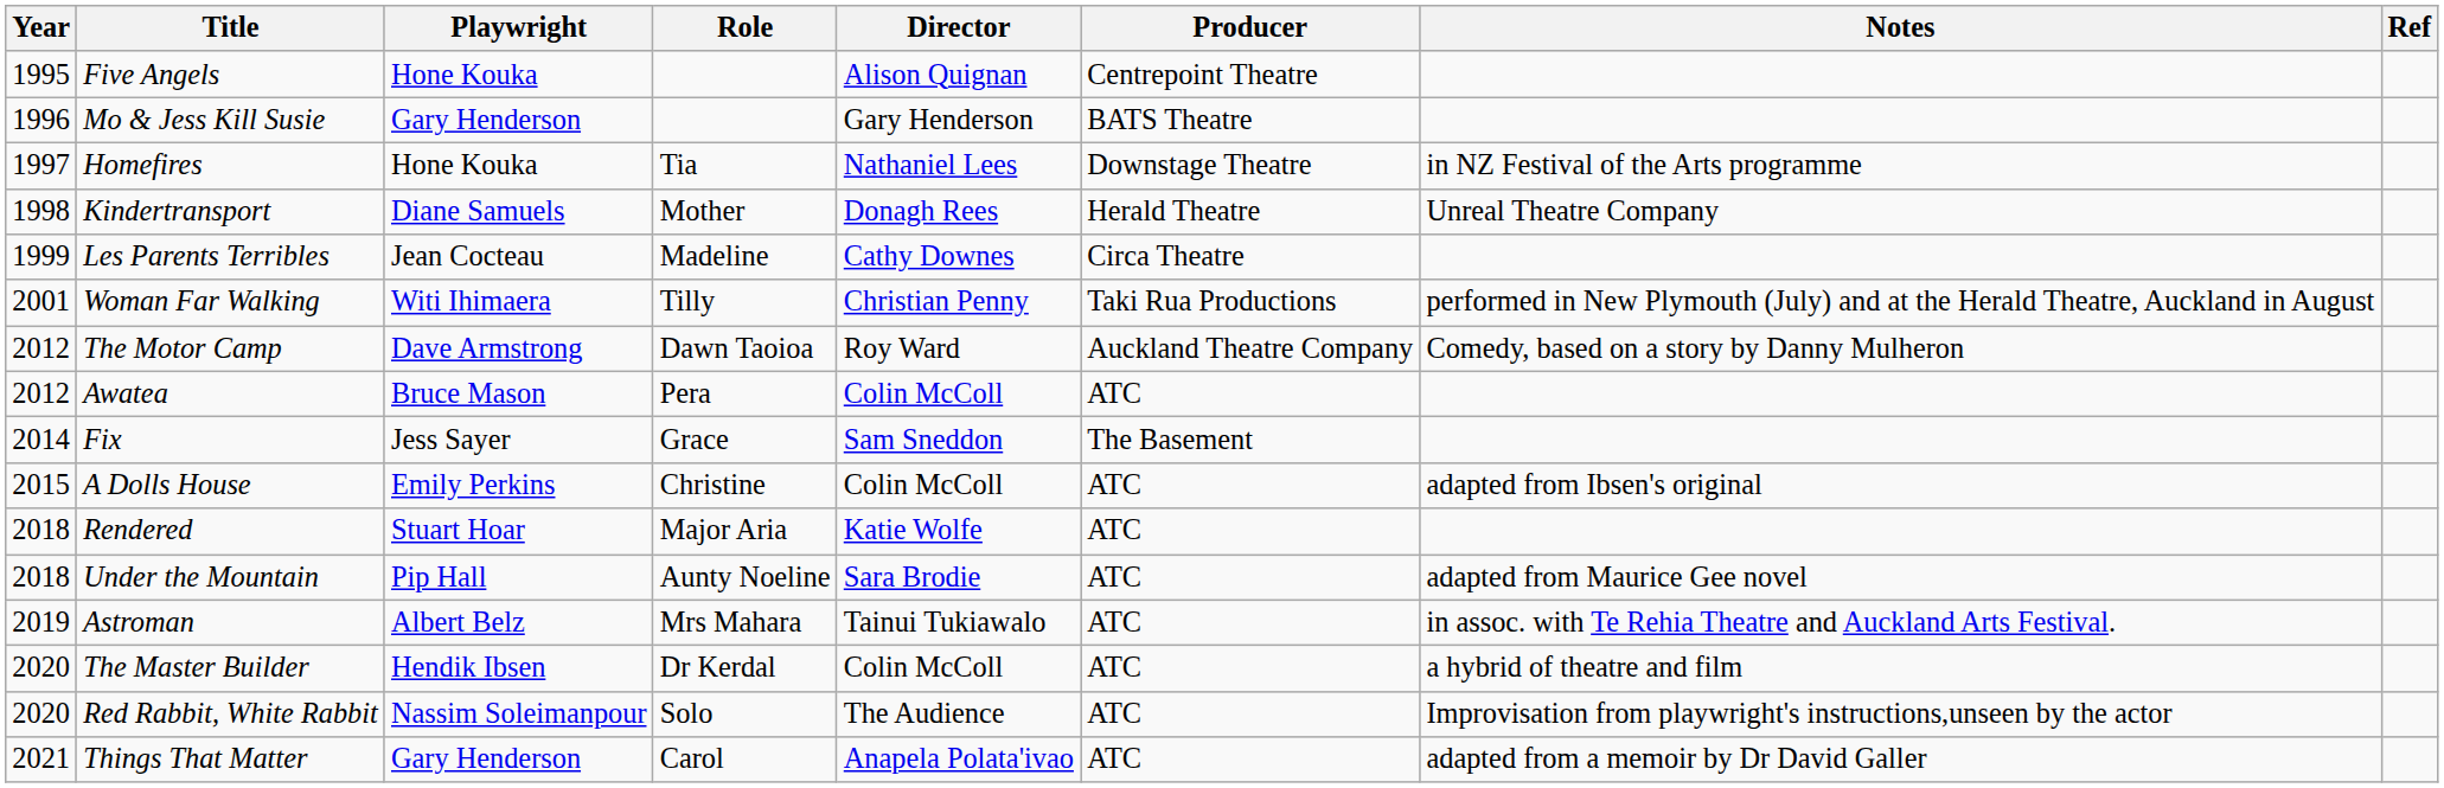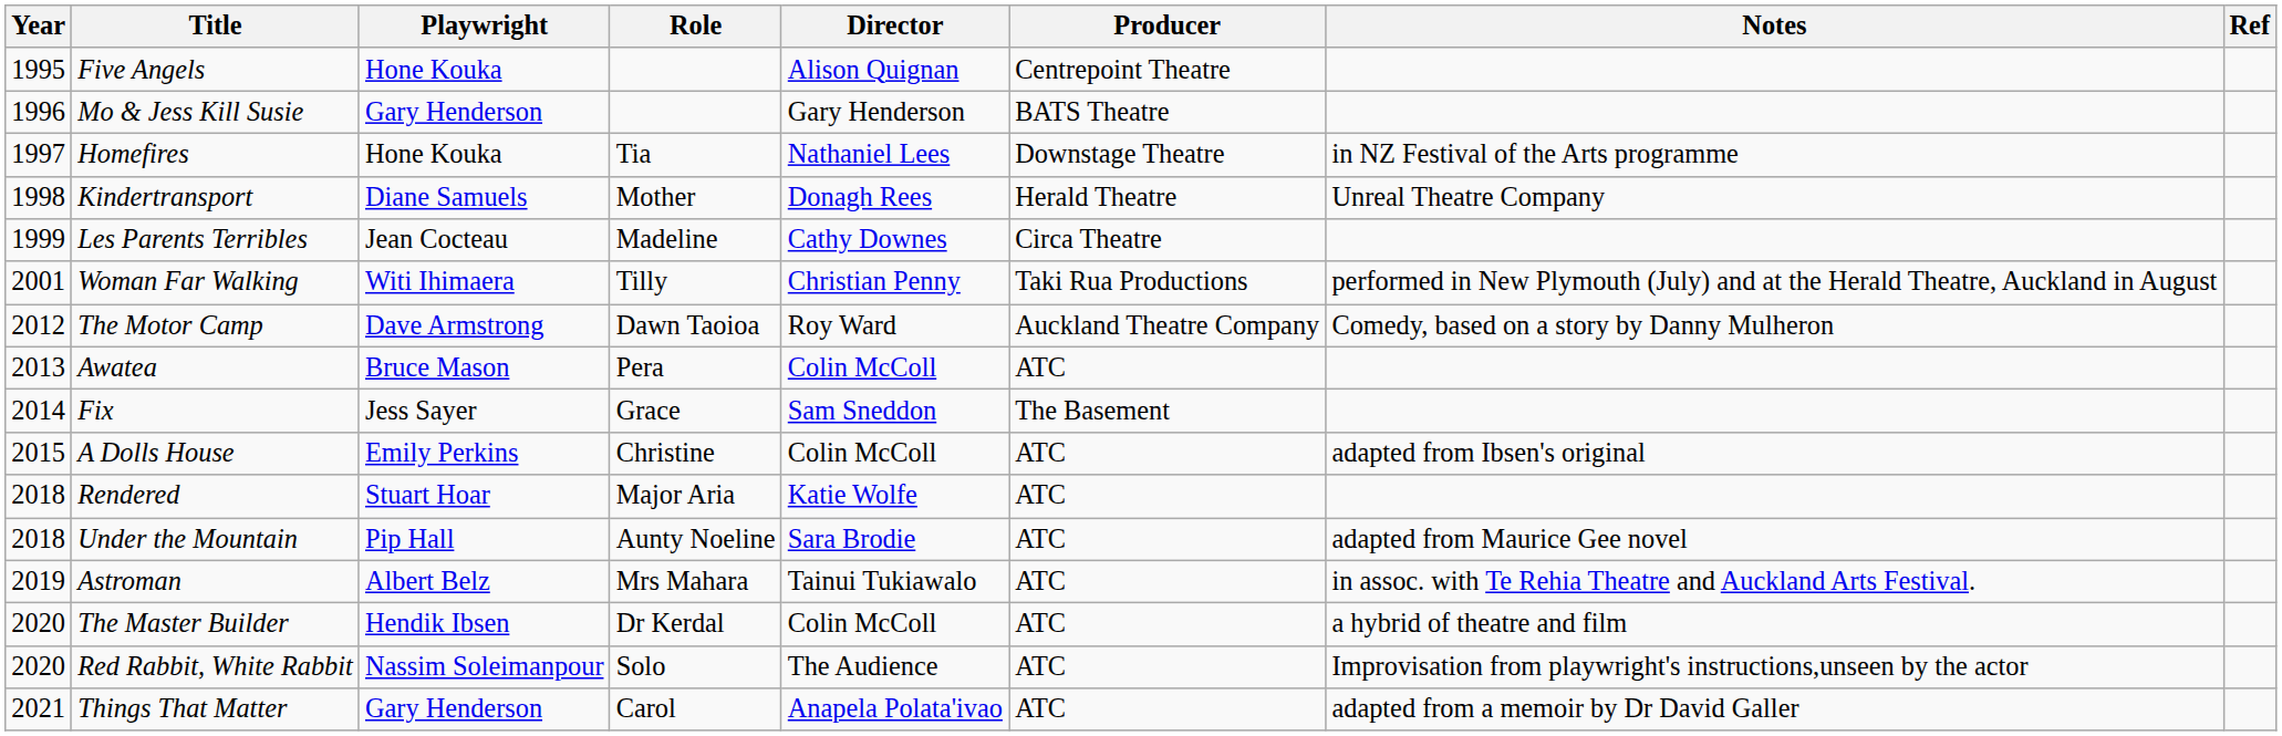Awatea | Year: 2012 -> 2013
